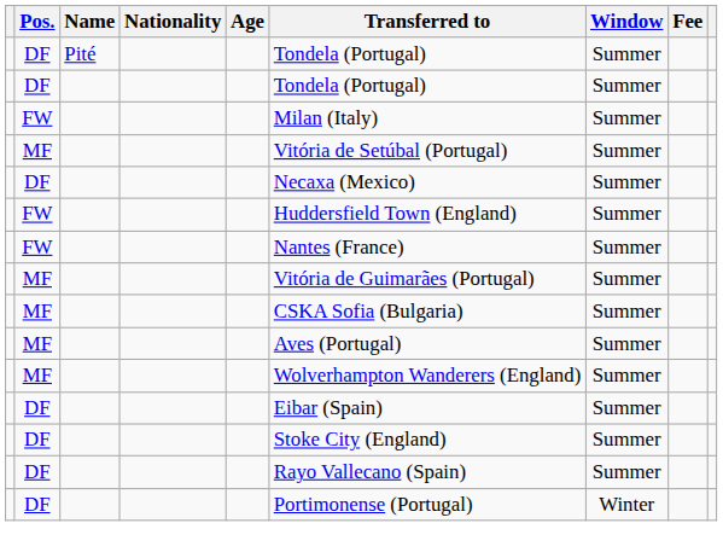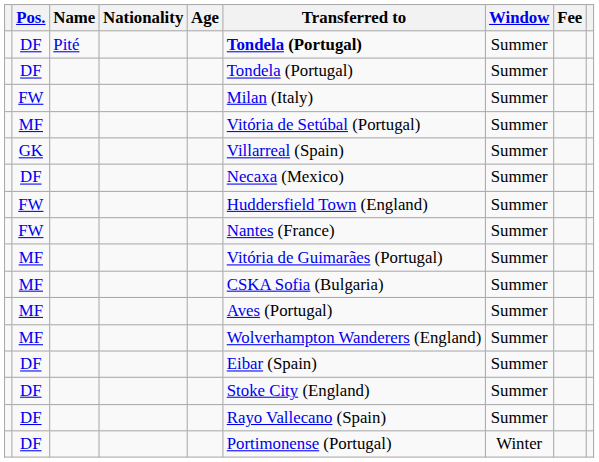DF / Pité | Transferred to: normal -> bold
+ row: GK | Villarreal (Spain) | Summer
